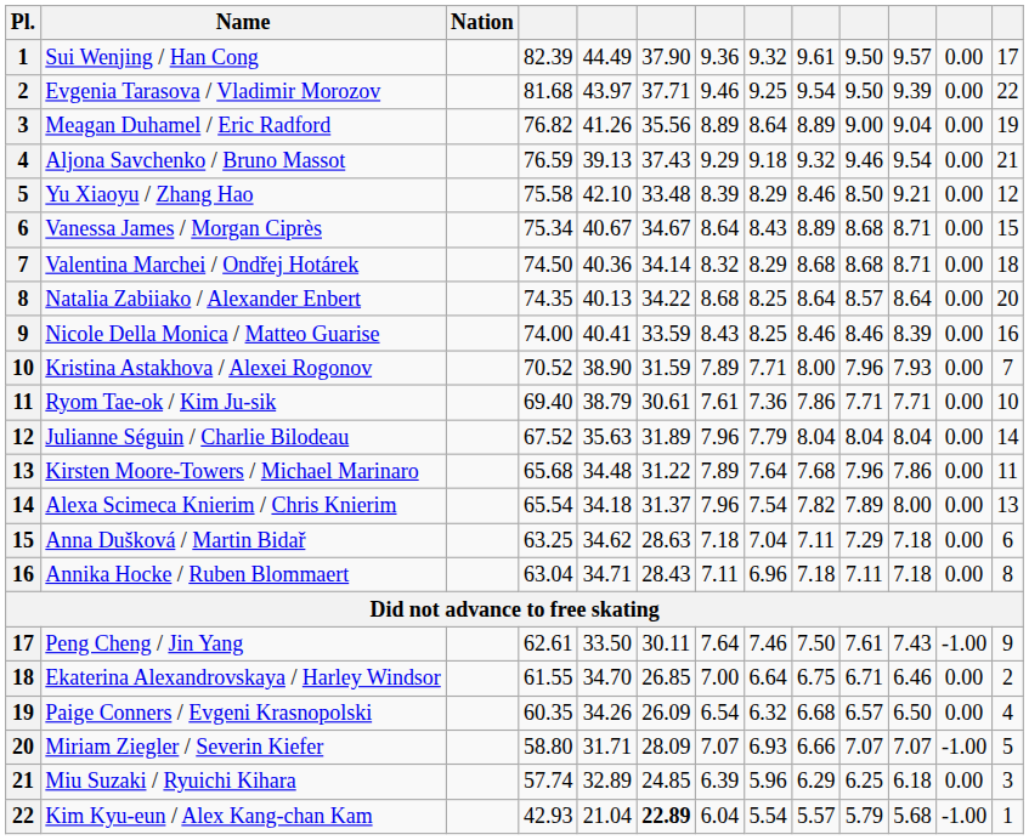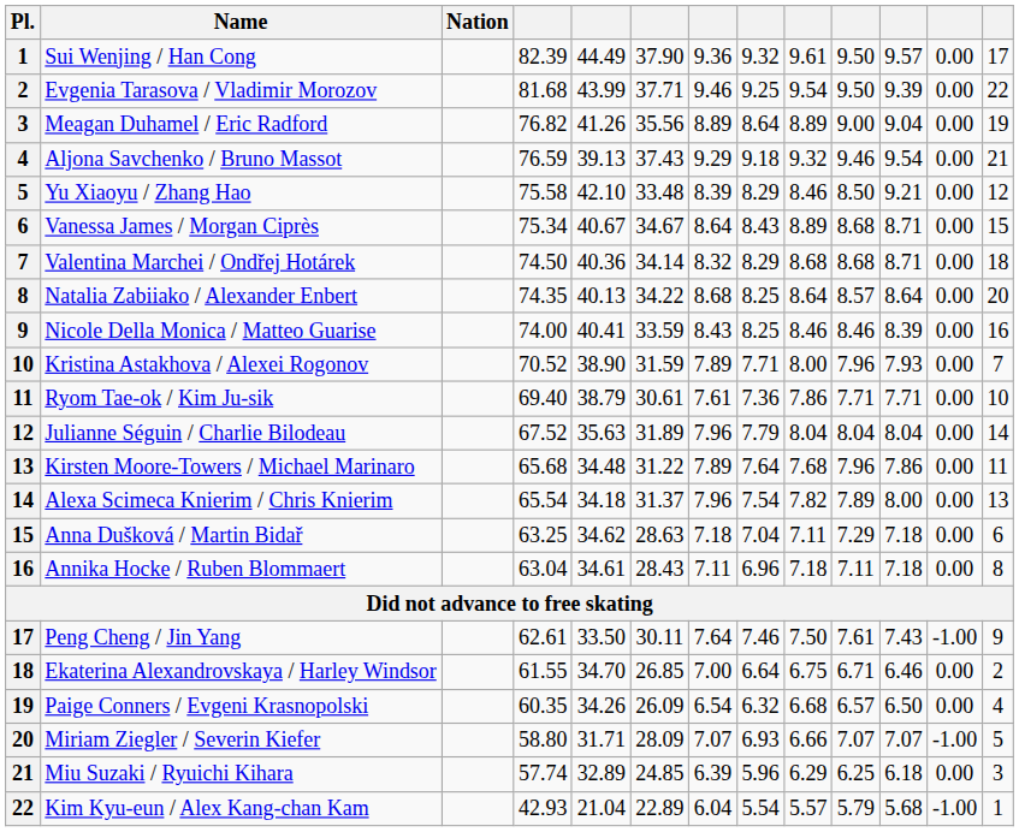Evgenia Tarasova / Vladimir Morozov | column 5: 43.97 -> 43.99
Annika Hocke / Ruben Blommaert | column 5: 34.71 -> 34.61
Kim Kyu-eun / Alex Kang-chan Kam | column 6: bold -> normal
